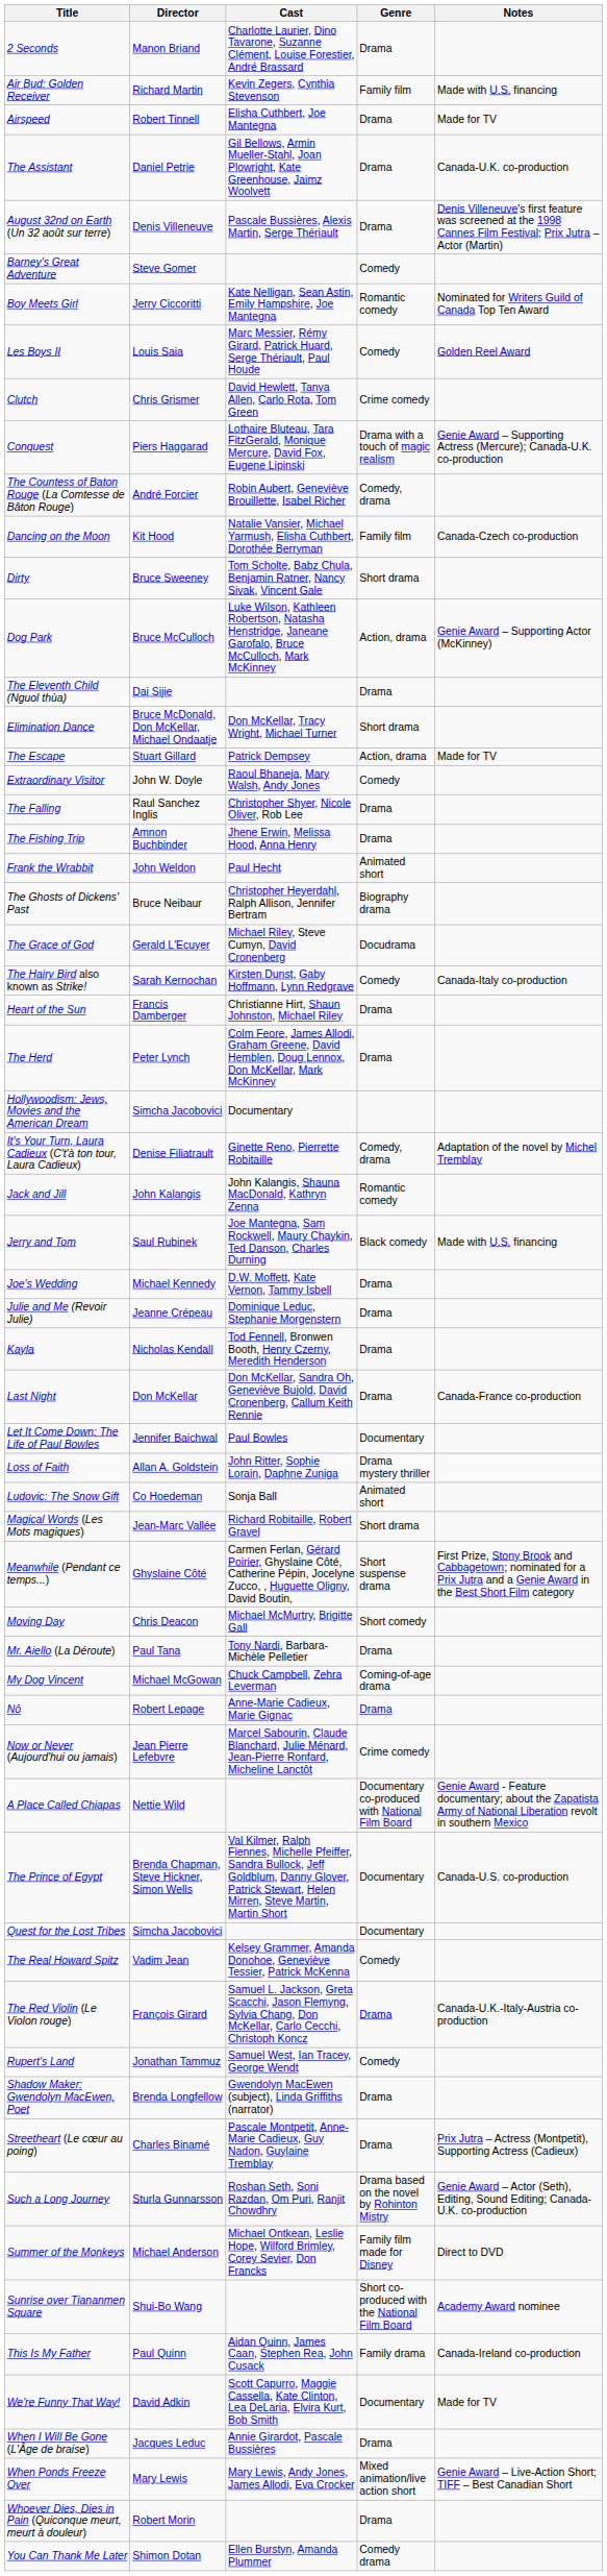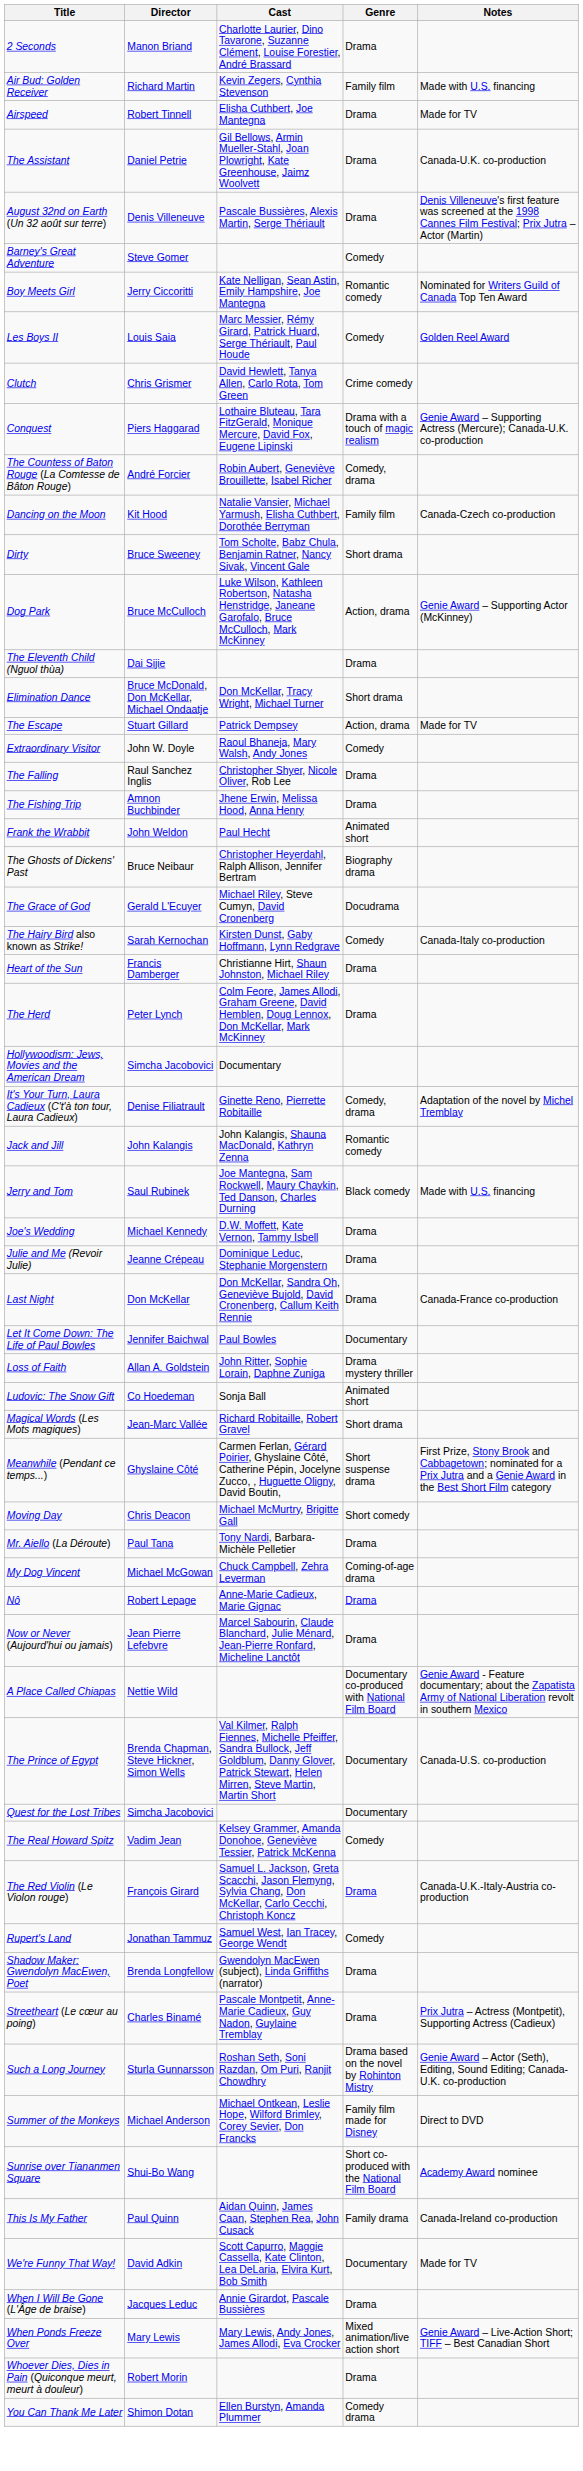- row: Kayla | Nicholas Kendall | Tod Fennell, Bronwen Booth, Henry Czerny, Meredith Henderson | Drama
Now or Never (Aujourd'hui ou jamais) | Genre: Crime comedy -> Drama
